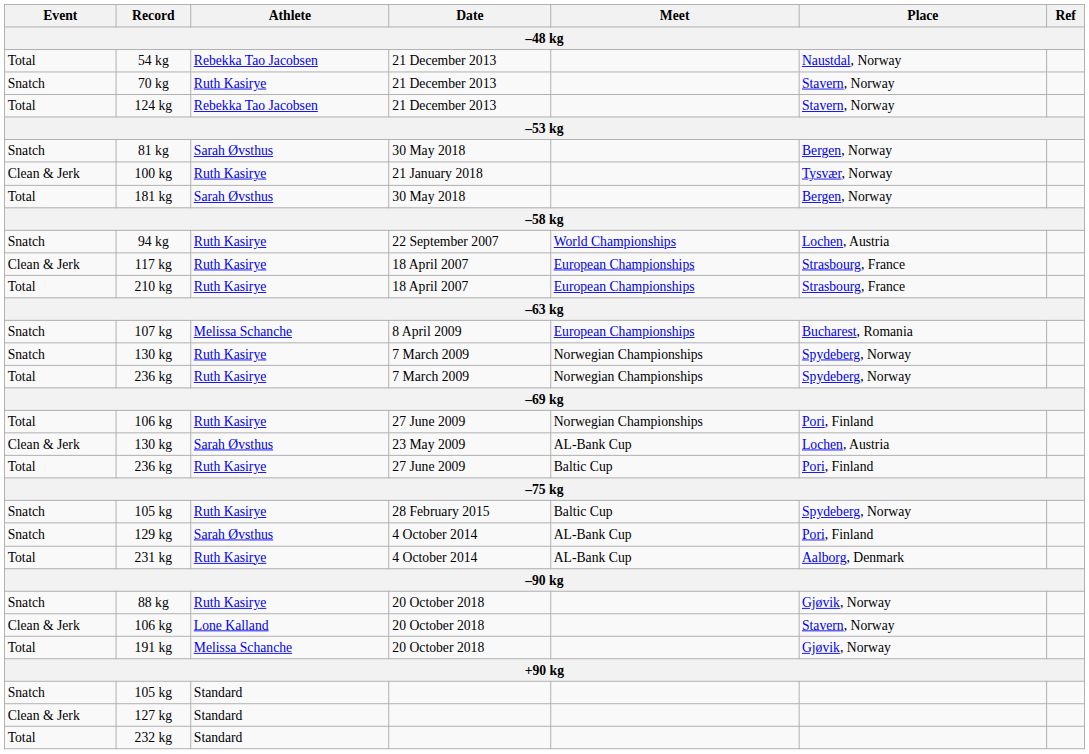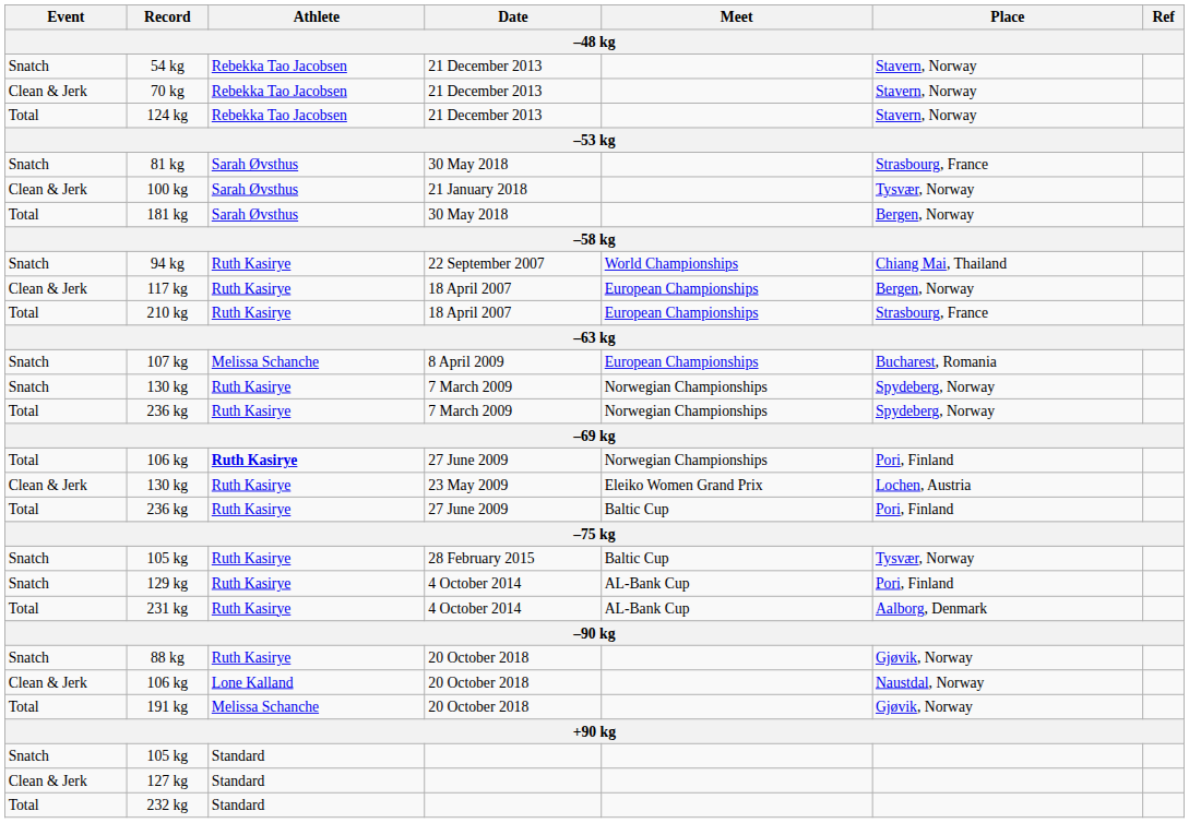54 kg | Event: Total -> Snatch
54 kg | Place: Naustdal, Norway -> Stavern, Norway
70 kg | Event: Snatch -> Clean & Jerk
70 kg | Athlete: Ruth Kasirye -> Rebekka Tao Jacobsen
81 kg | Place: Bergen, Norway -> Strasbourg, France
100 kg | Athlete: Ruth Kasirye -> Sarah Øvsthus
94 kg | Place: Lochen, Austria -> Chiang Mai, Thailand
117 kg | Place: Strasbourg, France -> Bergen, Norway
106 kg / 27 June 2009 | Athlete: normal -> bold
130 kg / 23 May 2009 | Athlete: Sarah Øvsthus -> Ruth Kasirye
130 kg / 23 May 2009 | Meet: AL-Bank Cup -> Eleiko Women Grand Prix
105 kg / 28 February 2015 | Place: Spydeberg, Norway -> Tysvær, Norway
129 kg | Athlete: Sarah Øvsthus -> Ruth Kasirye
106 kg / 20 October 2018 | Place: Stavern, Norway -> Naustdal, Norway
